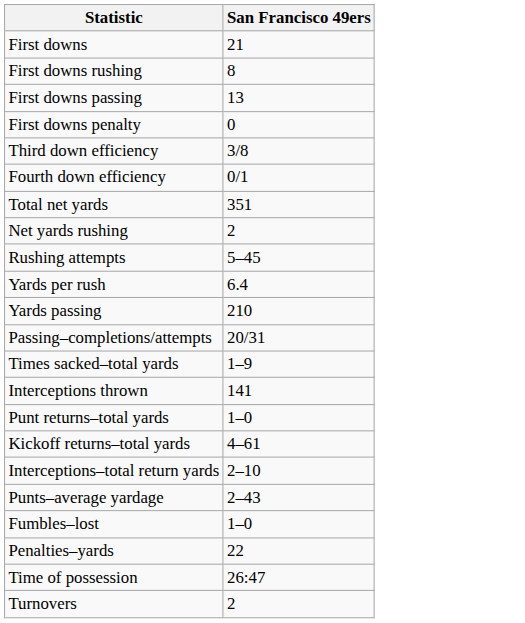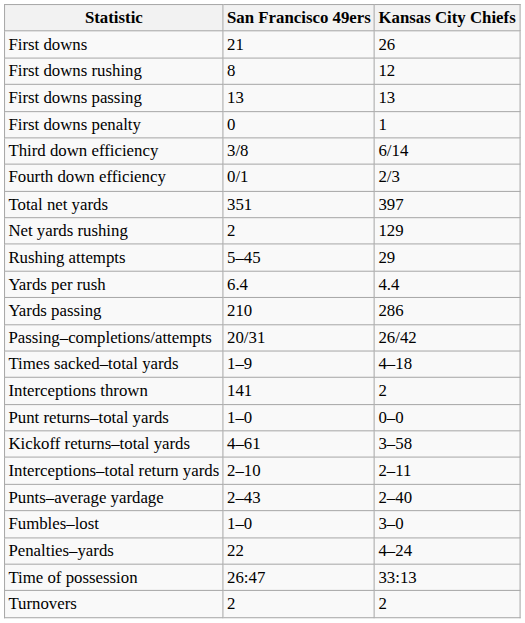+ column: Kansas City Chiefs | 26 | 12 | 13 | 1 | 6/14 | 2/3 | 397 | 129 | 29 | 4.4 | 286 | 26/42 | 4–18 | 2 | 0–0 | 3–58 | 2–11 | 2–40 | 3–0 | 4–24 | 33:13 | 2
